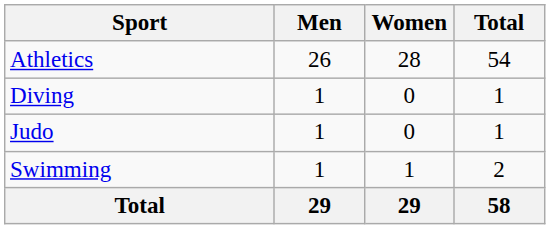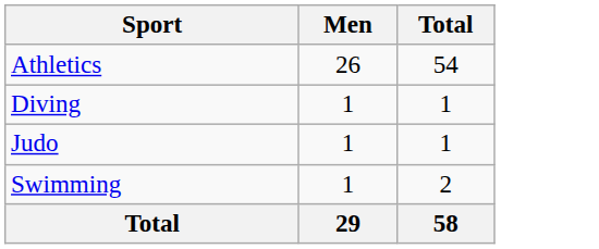- column: Women | 28 | 0 | 0 | 1 | 29
